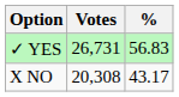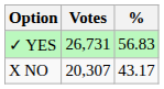X NO | Votes: 20,308 -> 20,307
